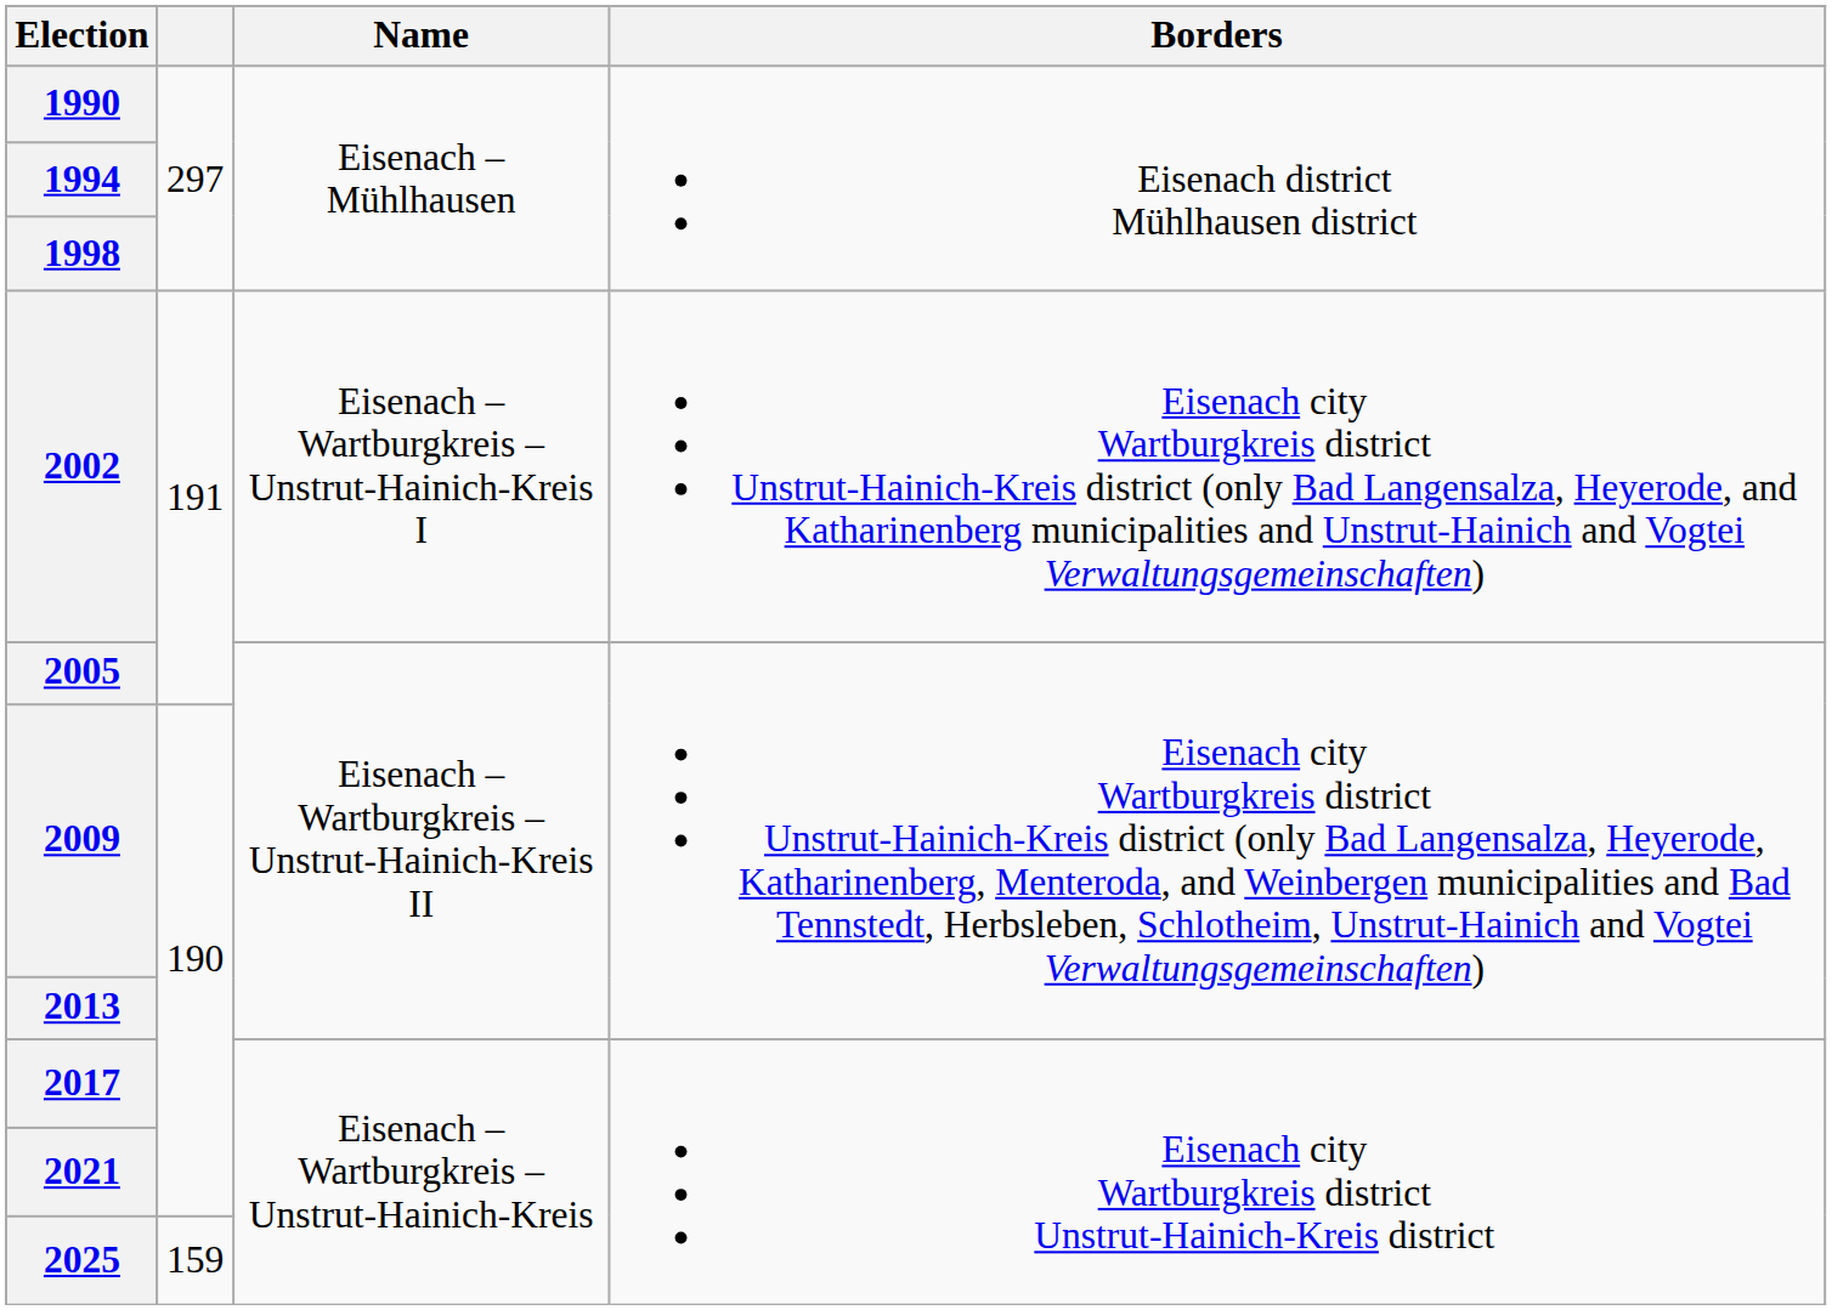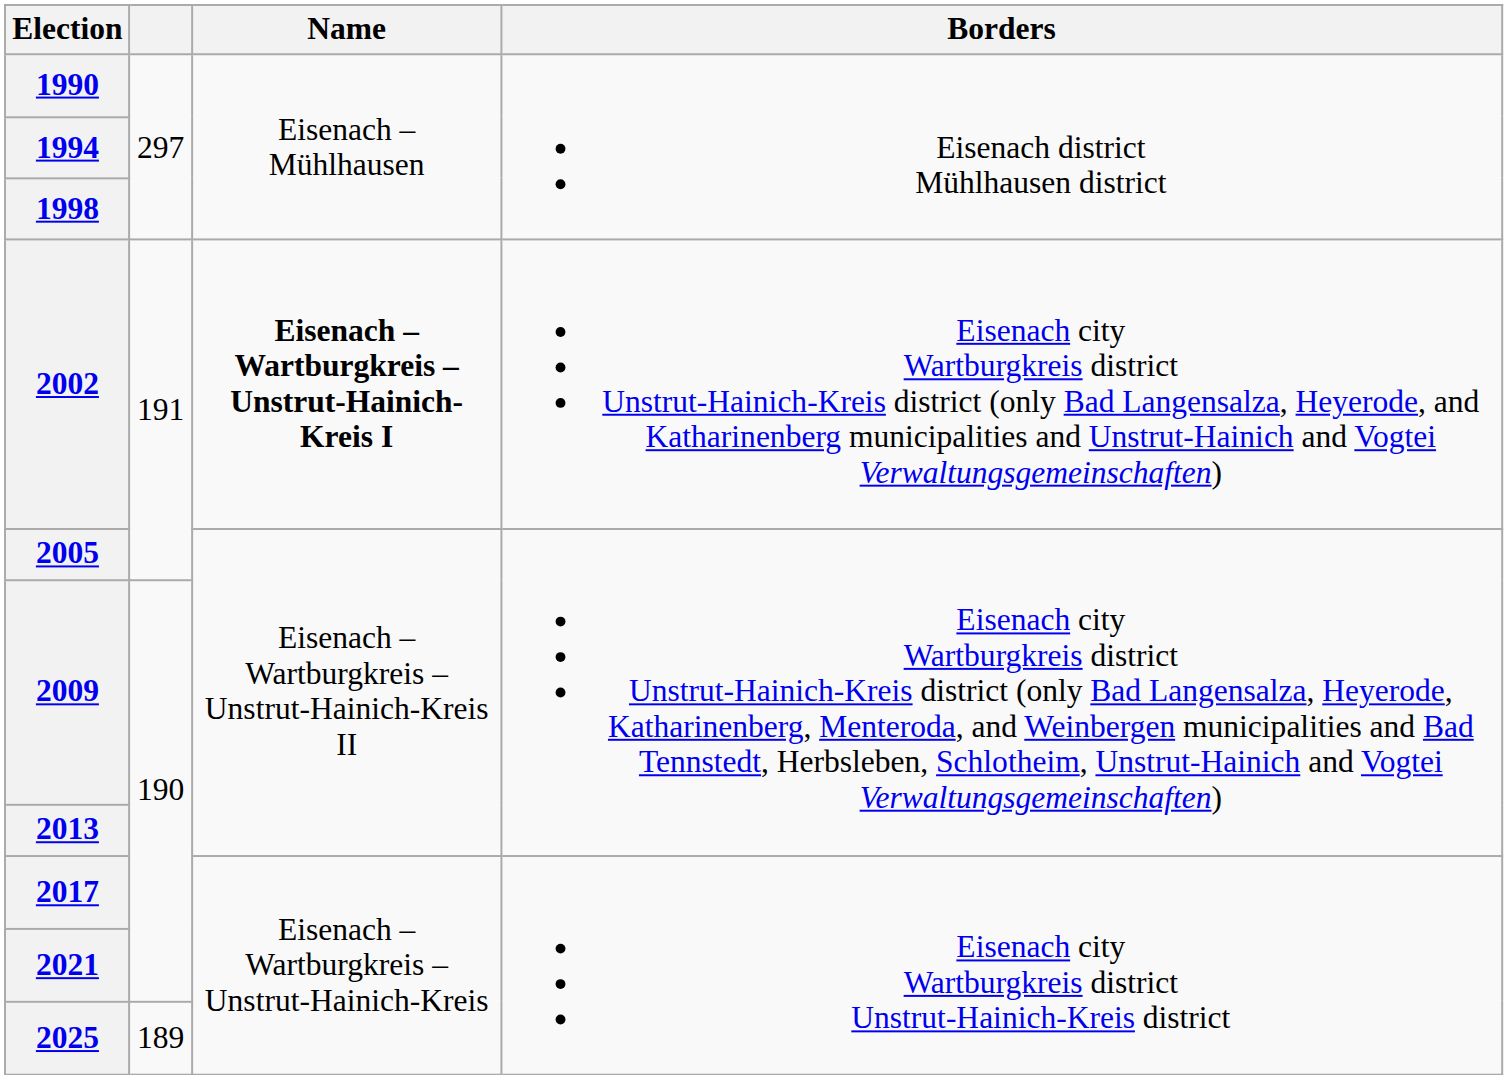2002 | Name: normal -> bold
2025 | column 2: 159 -> 189
